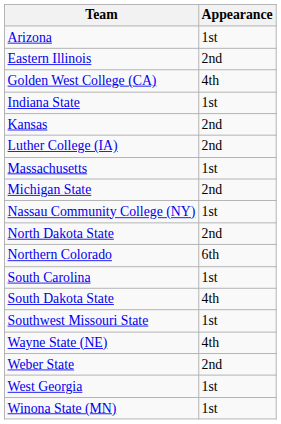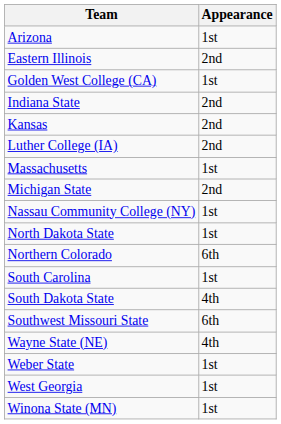Golden West College (CA) | Appearance: 4th -> 1st
Indiana State | Appearance: 1st -> 2nd
North Dakota State | Appearance: 2nd -> 1st
Southwest Missouri State | Appearance: 1st -> 6th
Weber State | Appearance: 2nd -> 1st
